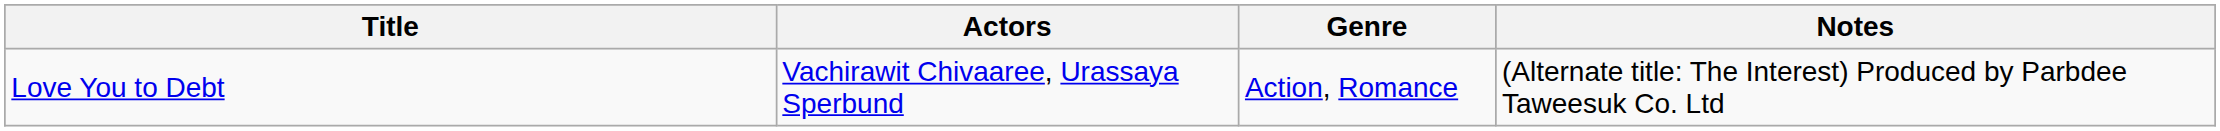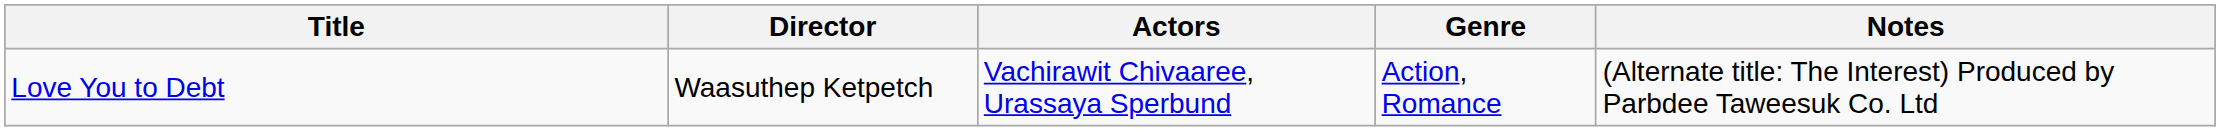+ column: Director | Waasuthep Ketpetch
